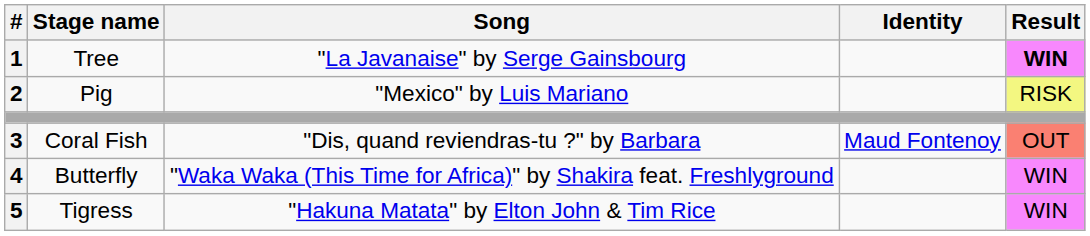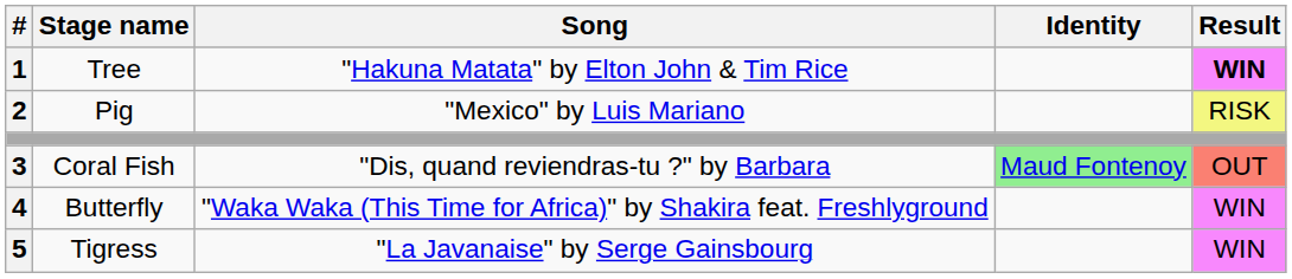Tree | Song: "La Javanaise" by Serge Gainsbourg -> "Hakuna Matata" by Elton John & Tim Rice
Coral Fish | Identity: no background -> lightgreen background
Tigress | Song: "Hakuna Matata" by Elton John & Tim Rice -> "La Javanaise" by Serge Gainsbourg
